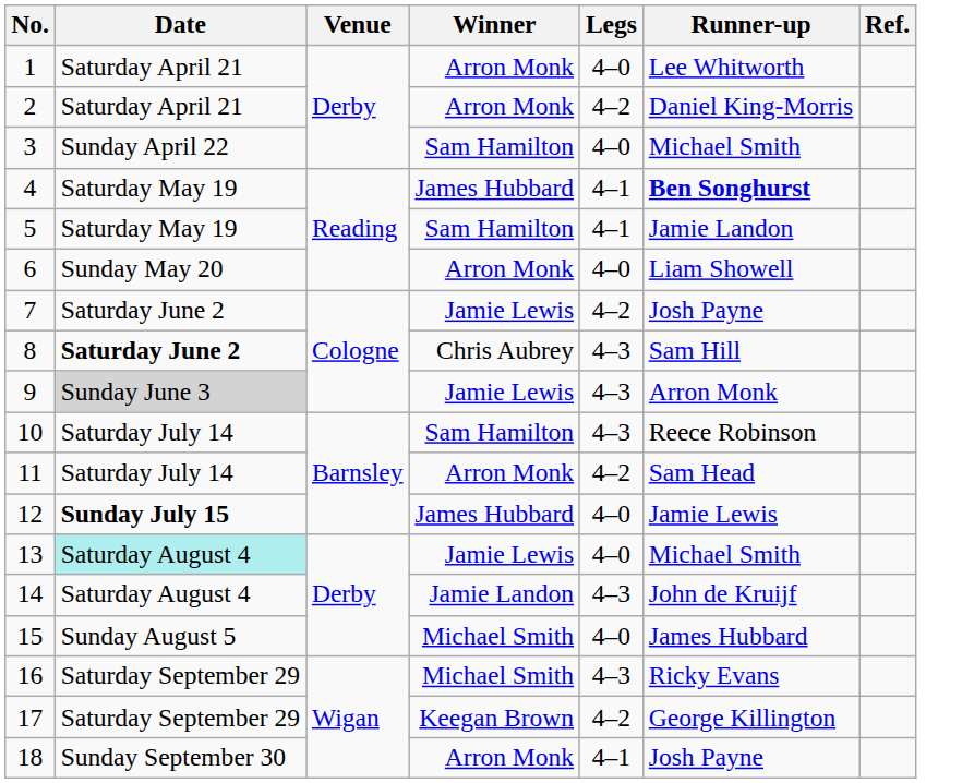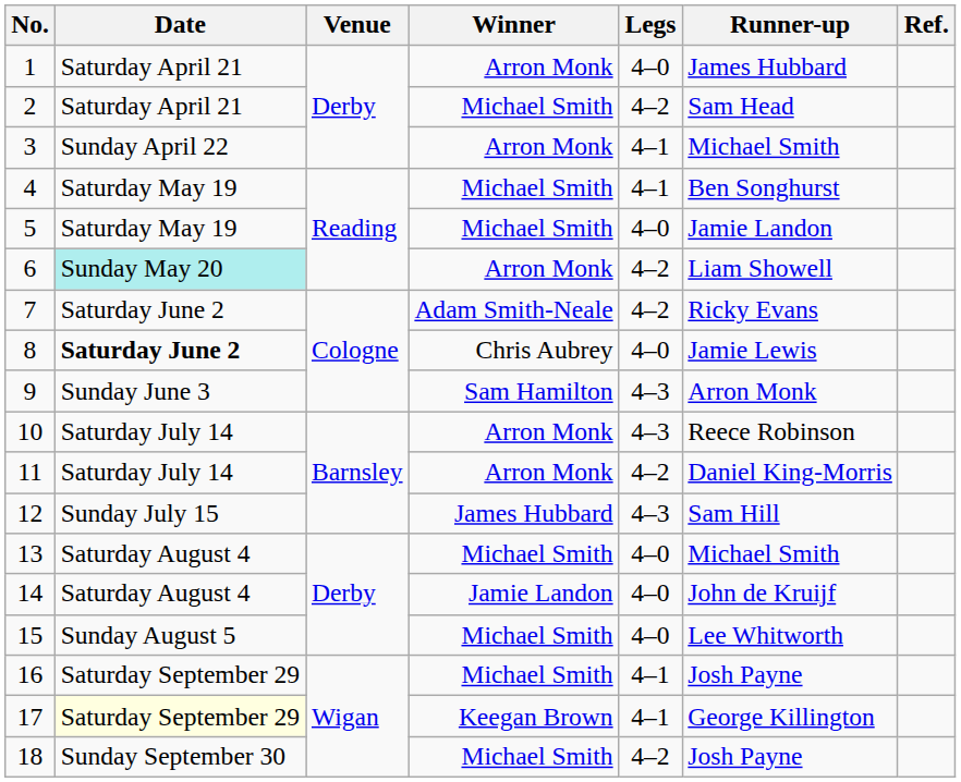1 | Runner-up: Lee Whitworth -> James Hubbard
2 | Winner: Arron Monk -> Michael Smith
2 | Runner-up: Daniel King-Morris -> Sam Head
3 | Winner: Sam Hamilton -> Arron Monk
3 | Legs: 4–0 -> 4–1
4 | Winner: James Hubbard -> Michael Smith
4 | Runner-up: bold -> normal
5 | Winner: Sam Hamilton -> Michael Smith
5 | Legs: 4–1 -> 4–0
6 | Date: no background -> paleturquoise background
6 | Legs: 4–0 -> 4–2
7 | Winner: Jamie Lewis -> Adam Smith-Neale
7 | Runner-up: Josh Payne -> Ricky Evans
8 | Legs: 4–3 -> 4–0
8 | Runner-up: Sam Hill -> Jamie Lewis
9 | Date: lightgrey background -> no background
9 | Winner: Jamie Lewis -> Sam Hamilton
10 | Winner: Sam Hamilton -> Arron Monk
11 | Runner-up: Sam Head -> Daniel King-Morris
12 | Date: bold -> normal
12 | Legs: 4–0 -> 4–3
12 | Runner-up: Jamie Lewis -> Sam Hill
13 | Date: paleturquoise background -> no background
13 | Winner: Jamie Lewis -> Michael Smith
14 | Legs: 4–3 -> 4–0
15 | Runner-up: James Hubbard -> Lee Whitworth
16 | Legs: 4–3 -> 4–1
16 | Runner-up: Ricky Evans -> Josh Payne
17 | Date: no background -> lightyellow background
17 | Legs: 4–2 -> 4–1
18 | Winner: Arron Monk -> Michael Smith
18 | Legs: 4–1 -> 4–2
